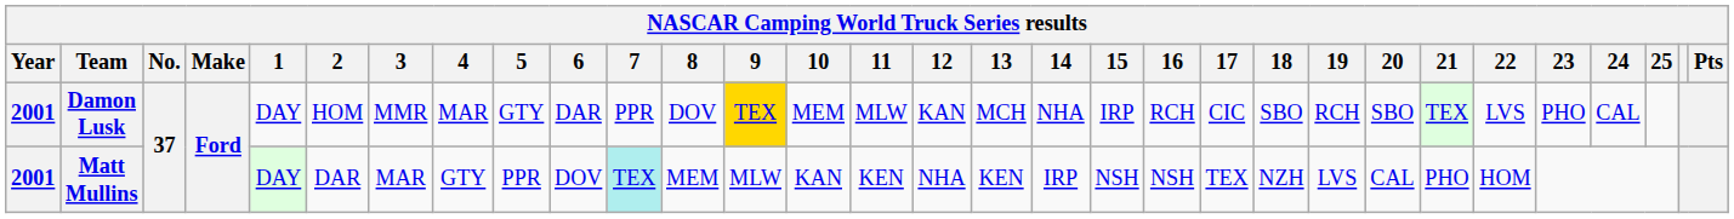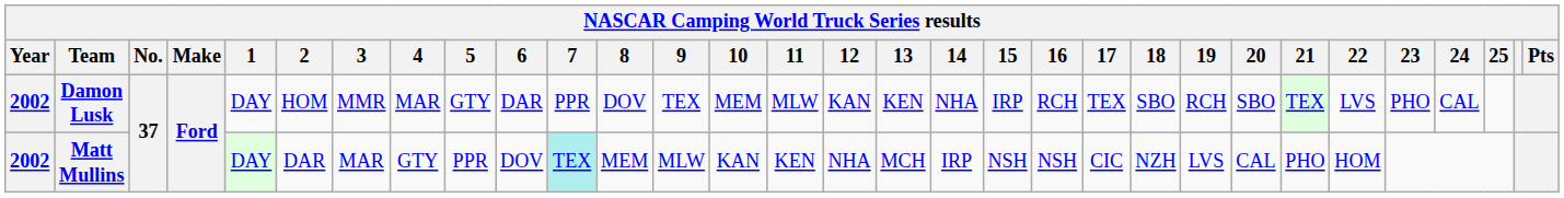Damon Lusk | Year: 2001 -> 2002
Damon Lusk | 9: gold background -> no background
Damon Lusk | 13: MCH -> KEN
Damon Lusk | 17: CIC -> TEX
Matt Mullins | Year: 2001 -> 2002
Matt Mullins | 13: KEN -> MCH
Matt Mullins | 17: TEX -> CIC
